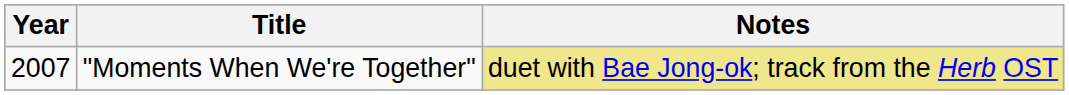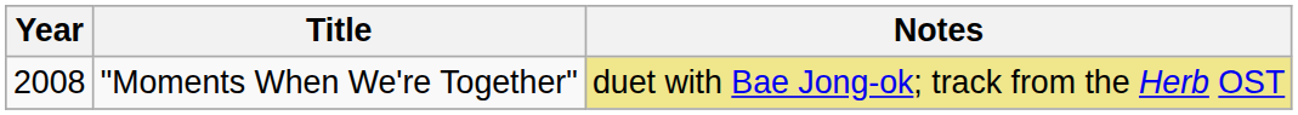"Moments When We're Together" | Year: 2007 -> 2008
